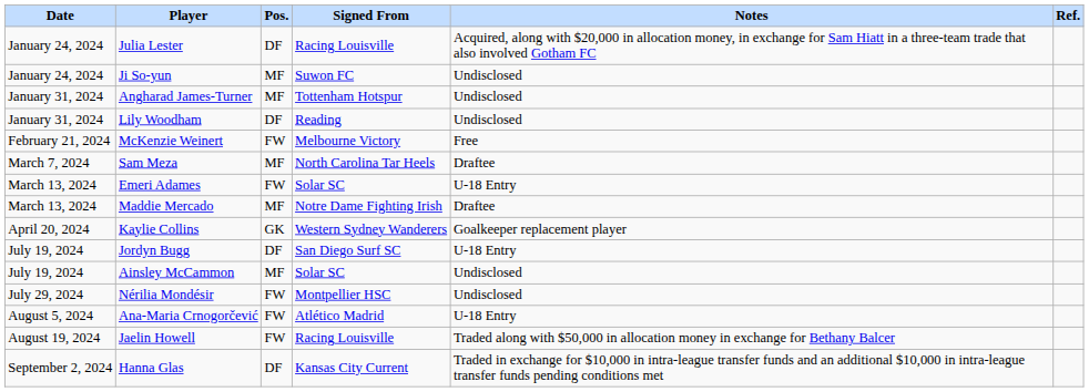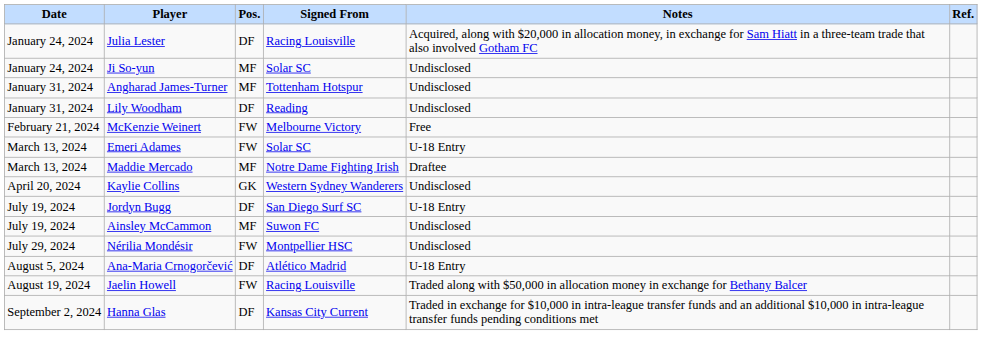Ji So-yun | Signed From: Suwon FC -> Solar SC
- row: March 7, 2024 | Sam Meza | MF | North Carolina Tar Heels | Draftee
Kaylie Collins | Notes: Goalkeeper replacement player -> Undisclosed
Ainsley McCammon | Signed From: Solar SC -> Suwon FC
Ana-Maria Crnogorčević | Pos.: FW -> DF
